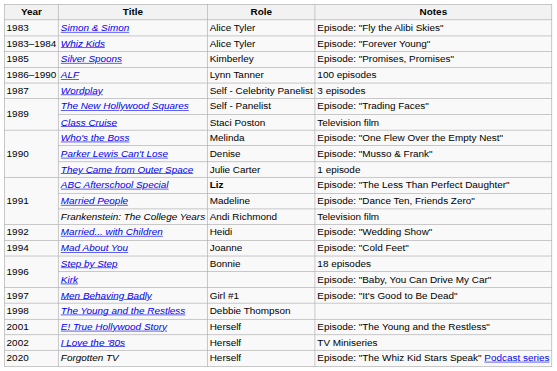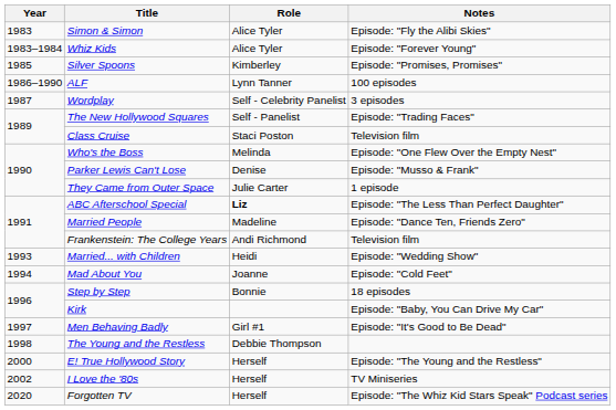Married... with Children | Year: 1992 -> 1993
E! True Hollywood Story | Year: 2001 -> 2000
